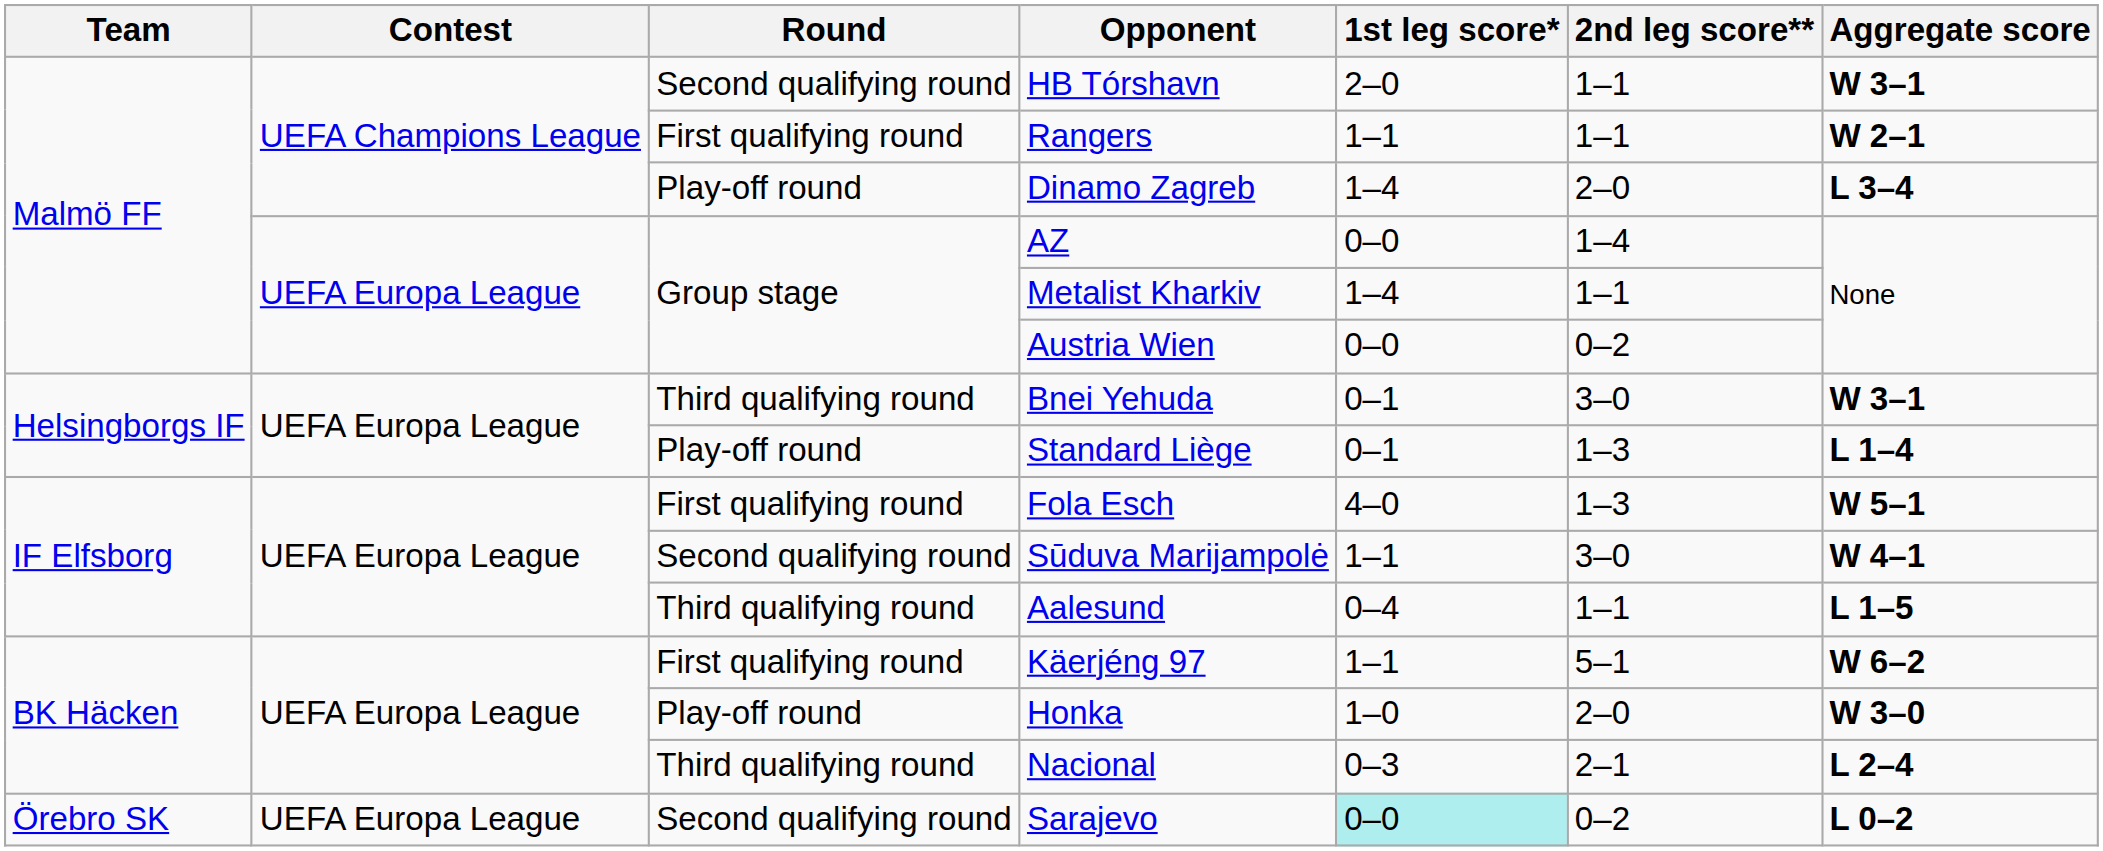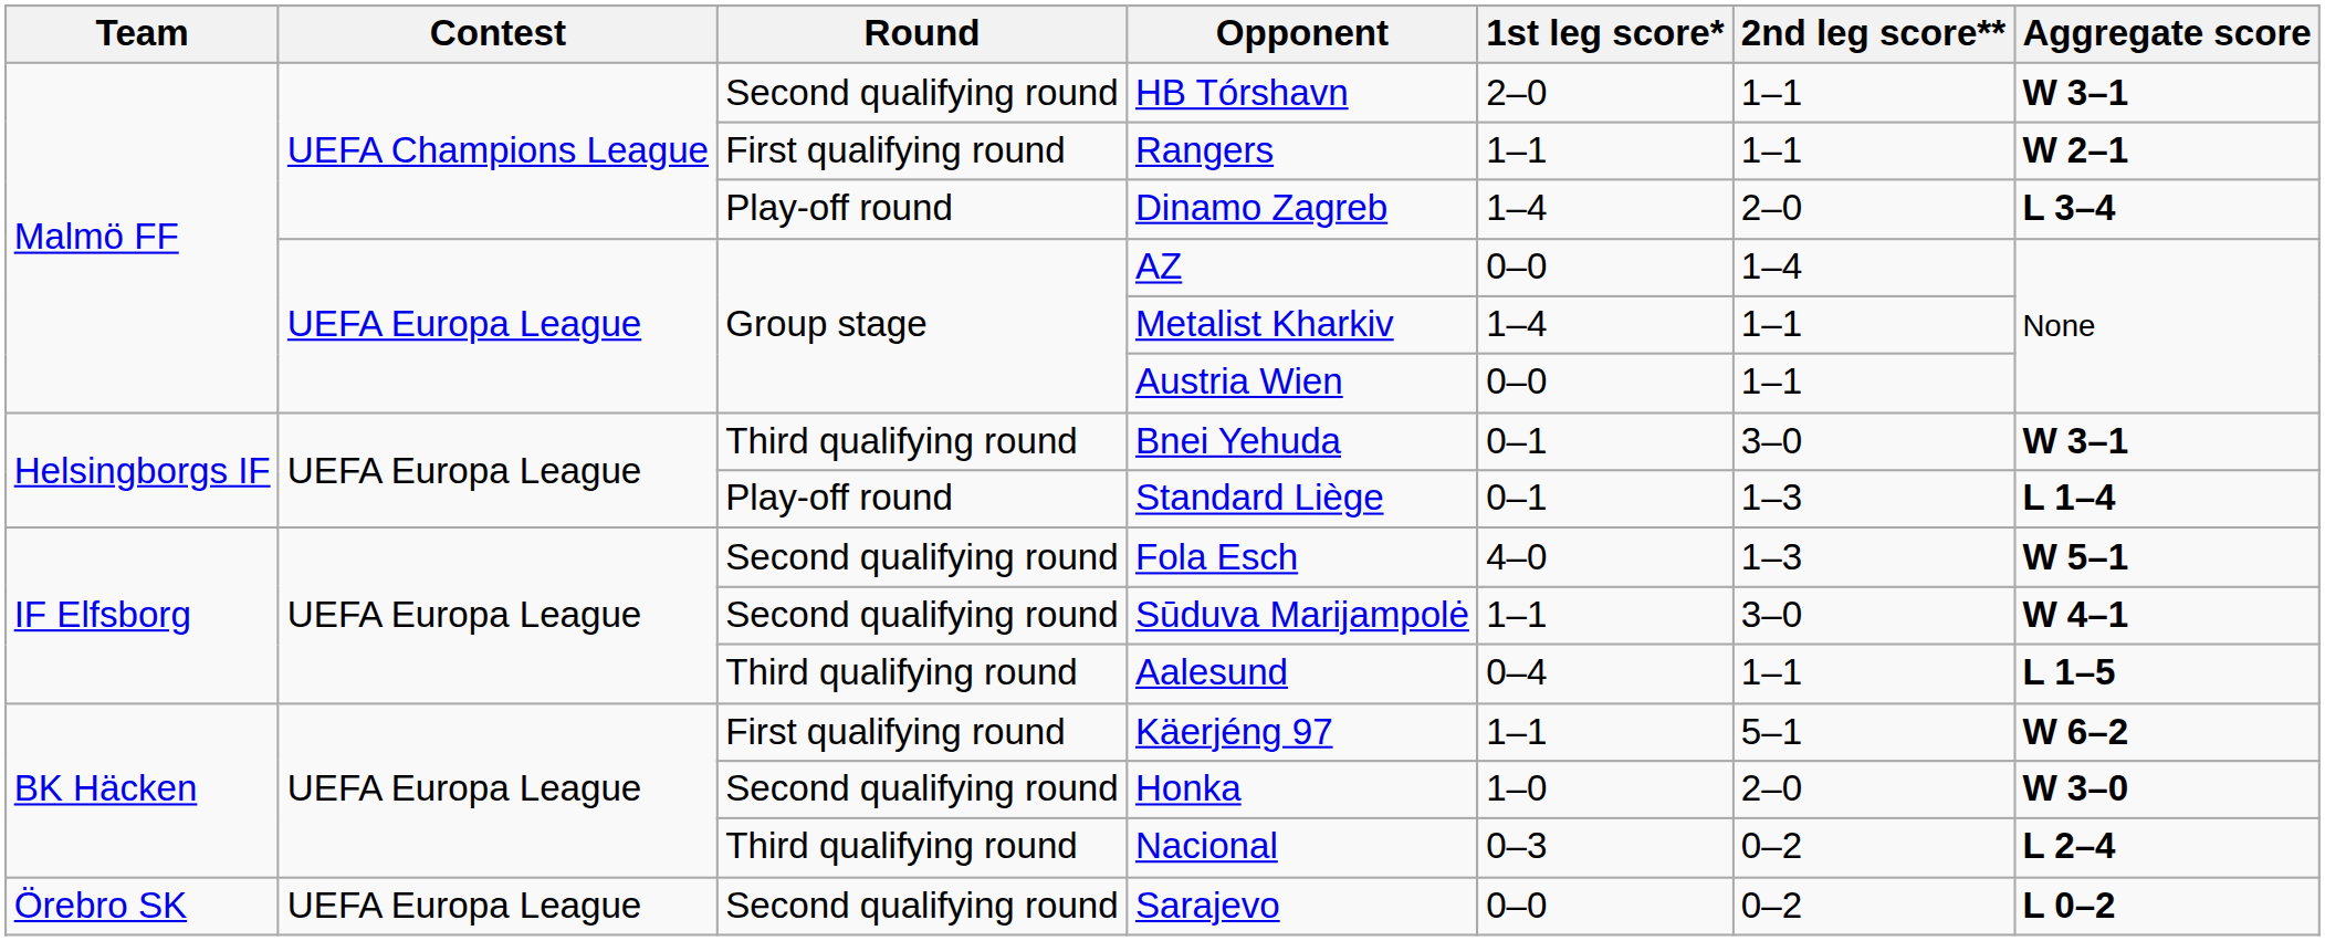Austria Wien | 2nd leg score**: 0–2 -> 1–1
Fola Esch | Round: First qualifying round -> Second qualifying round
Honka | Round: Play-off round -> Second qualifying round
Nacional | 2nd leg score**: 2–1 -> 0–2
Sarajevo | 1st leg score*: paleturquoise background -> no background
